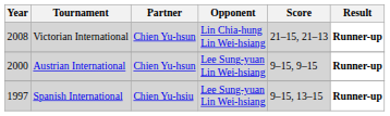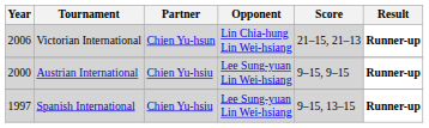Victorian International | Year: 2008 -> 2006
Austrian International | Partner: Chien Yu-hsun -> Chien Yu-hsiu
